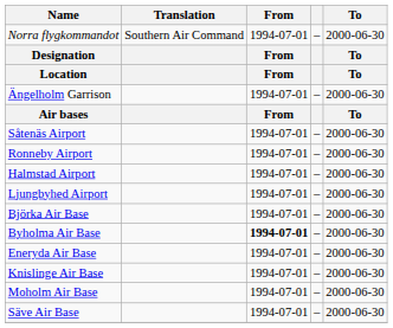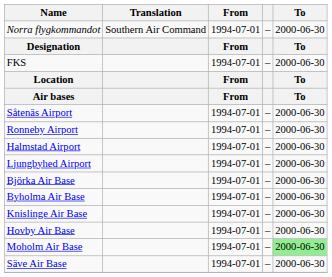+ row: FKS | 1994-07-01 | – | 2000-06-30
- row: Ängelholm Garrison | 1994-07-01 | – | 2000-06-30
Byholma Air Base | From: bold -> normal
- row: Eneryda Air Base | 1994-07-01 | – | 2000-06-30
+ row: Hovby Air Base | 1994-07-01 | – | 2000-06-30
Moholm Air Base | To: no background -> lightgreen background
